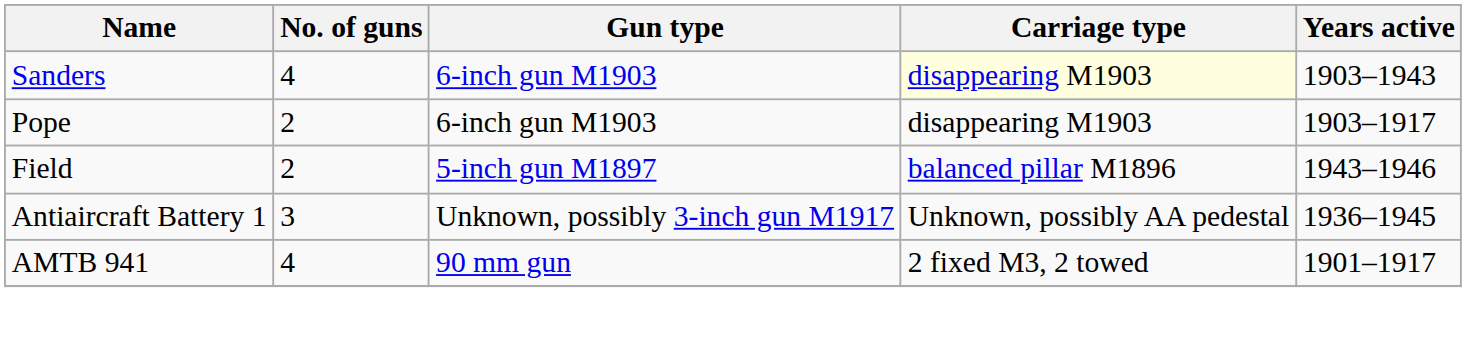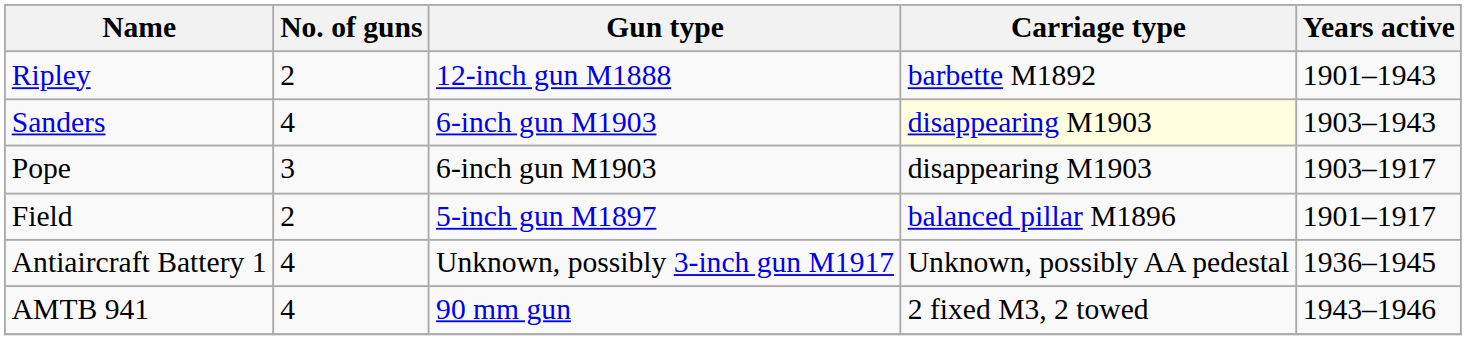+ row: Ripley | 2 | 12-inch gun M1888 | barbette M1892 | 1901–1943
Pope | No. of guns: 2 -> 3
Field | Years active: 1943–1946 -> 1901–1917
Antiaircraft Battery 1 | No. of guns: 3 -> 4
AMTB 941 | Years active: 1901–1917 -> 1943–1946
